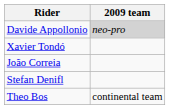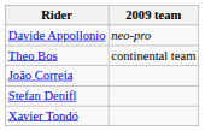Davide Appollonio | 2009 team: lightgrey background -> no background
rows swapped: Theo Bos <-> Xavier Tondó
